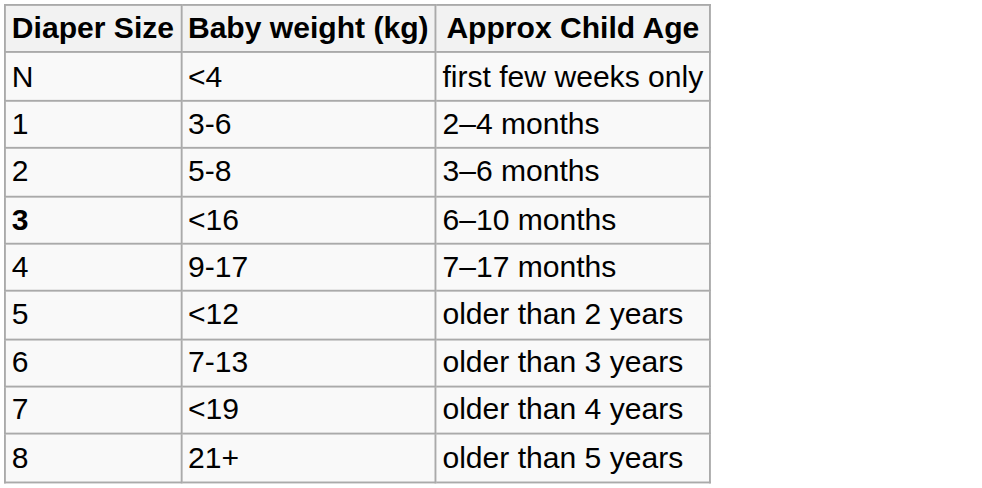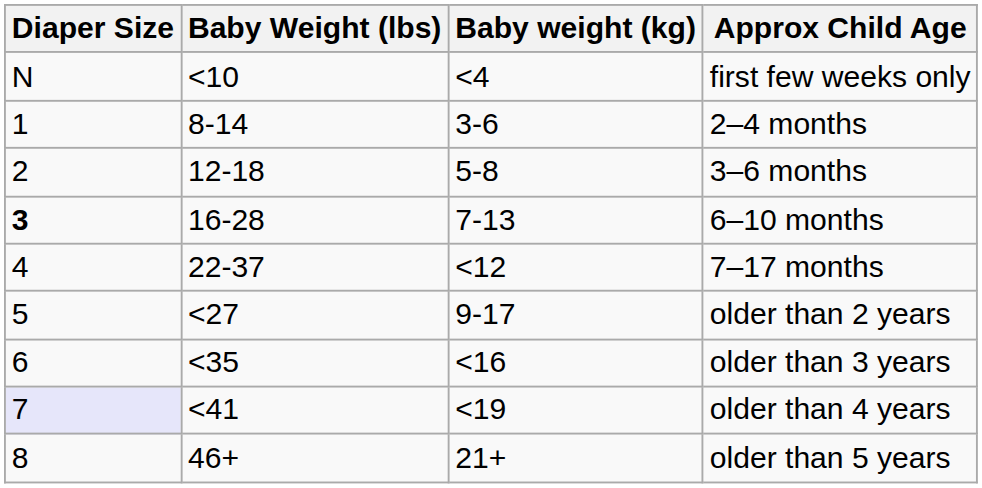+ column: Baby Weight (lbs) | <10 | 8-14 | 12-18 | 16-28 | 22-37 | <27 | <35 | <41 | 46+
6–10 months | Baby weight (kg): <16 -> 7-13
7–17 months | Baby weight (kg): 9-17 -> <12
older than 2 years | Baby weight (kg): <12 -> 9-17
older than 3 years | Baby weight (kg): 7-13 -> <16
older than 4 years | Diaper Size: no background -> lavender background
